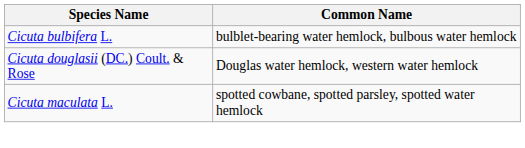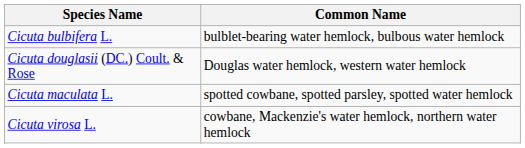+ row: Cicuta virosa L. | cowbane, Mackenzie's water hemlock, northern water hemlock
